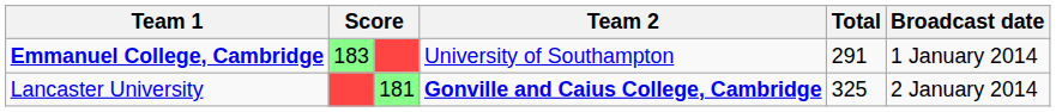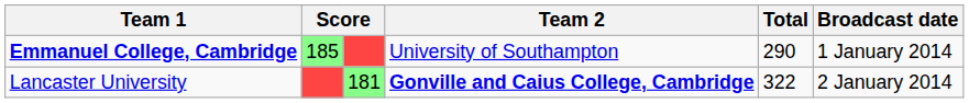Emmanuel College, Cambridge | column 2: 183 -> 185
Emmanuel College, Cambridge | Total: 291 -> 290
Lancaster University | Total: 325 -> 322
